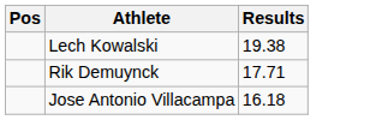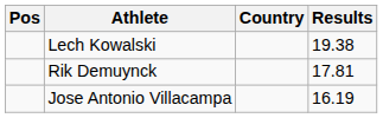+ column: Country
Rik Demuynck | Results: 17.71 -> 17.81
Jose Antonio Villacampa | Results: 16.18 -> 16.19
